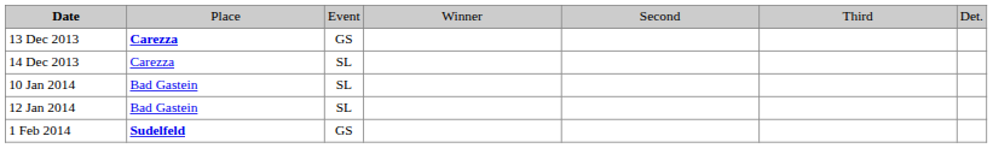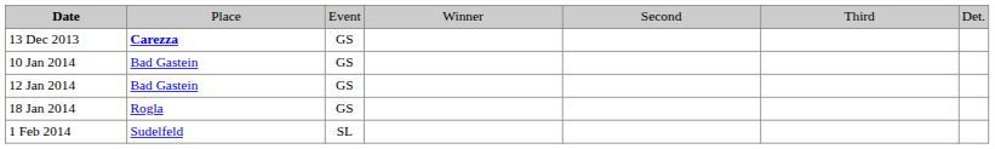- row: 14 Dec 2013 | Carezza | SL
10 Jan 2014 | column 3: SL -> GS
12 Jan 2014 | column 3: SL -> GS
+ row: 18 Jan 2014 | Rogla | GS
1 Feb 2014 | column 2: bold -> normal
1 Feb 2014 | column 3: GS -> SL
